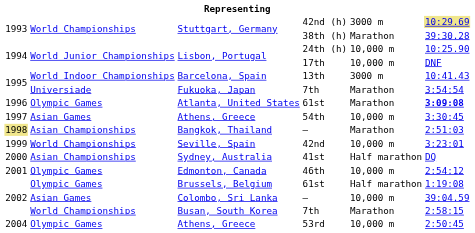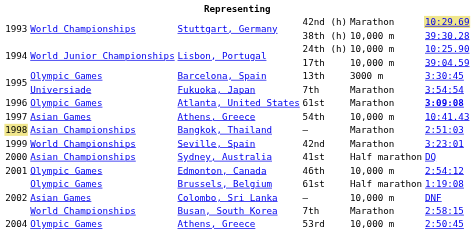Stuttgart, Germany / 42nd (h) | column 5: 3000 m -> Marathon
Stuttgart, Germany / 38th (h) | column 5: Marathon -> 10,000 m
Lisbon, Portugal / 17th | column 6: DNF -> 39:04.59
Barcelona, Spain | column 2: World Indoor Championships -> Olympic Games
Barcelona, Spain | column 6: 10:41.43 -> 3:30:45
Athens, Greece / 54th | column 6: 3:30:45 -> 10:41.43
Seville, Spain | column 5: 10,000 m -> Marathon
Colombo, Sri Lanka | column 6: 39:04.59 -> DNF
